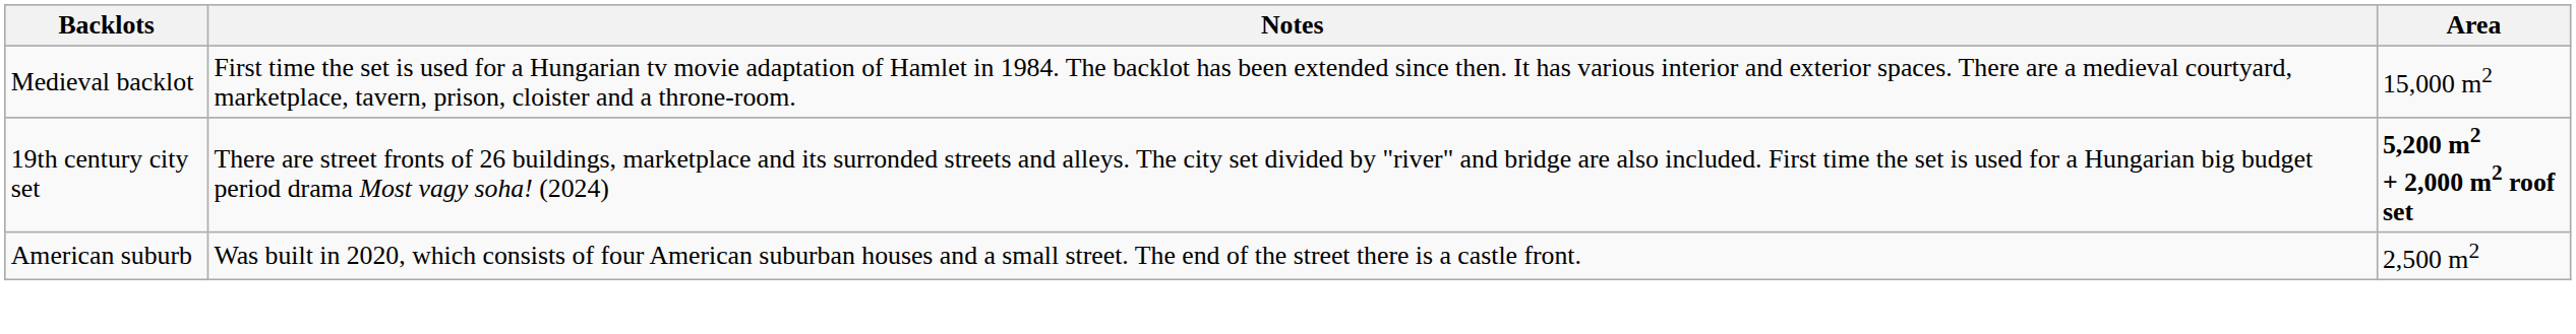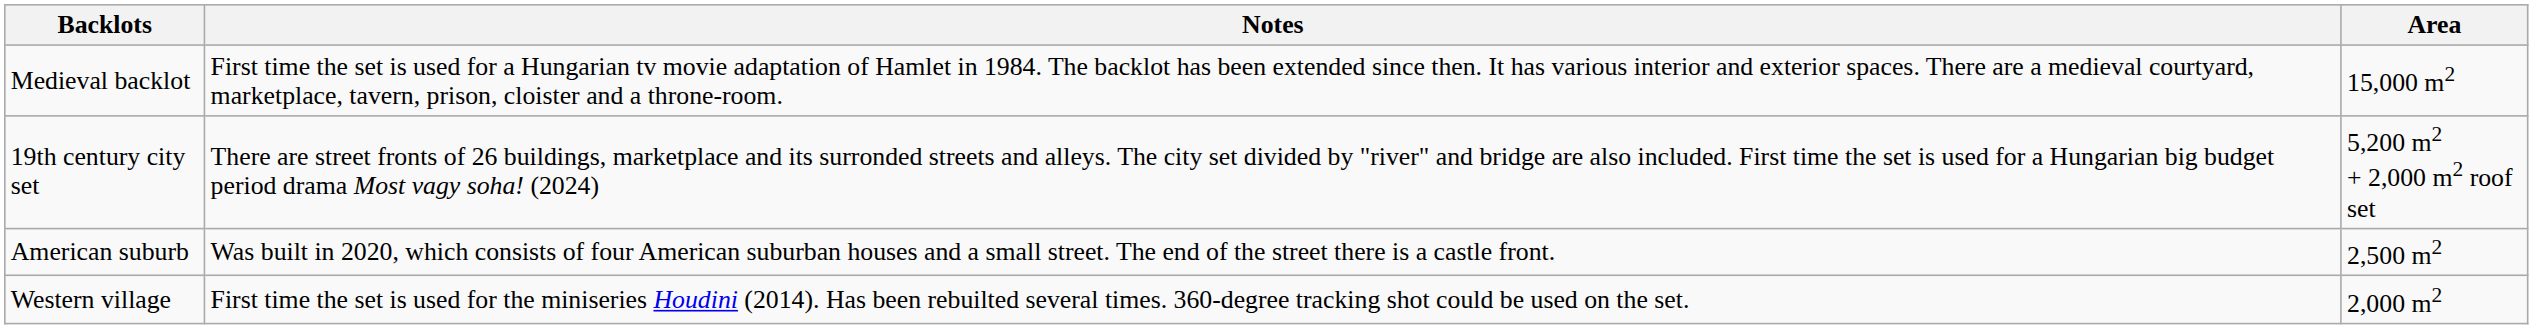19th century city set | Area: bold -> normal
+ row: Western village | First time the set is used for the miniseries Houdini (2014). Has been rebuilted several times. 360-degree tracking shot could be used on the set. | 2,000 m2
